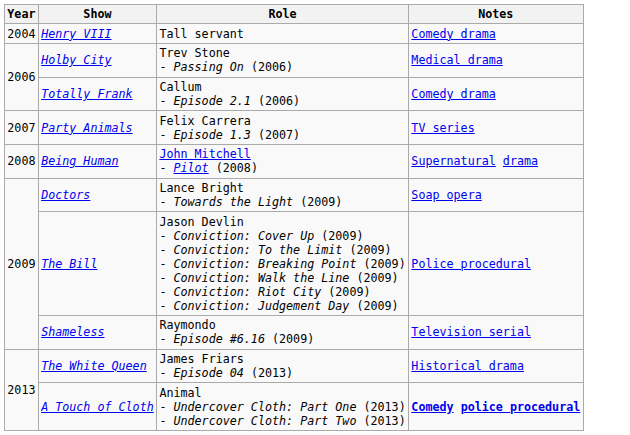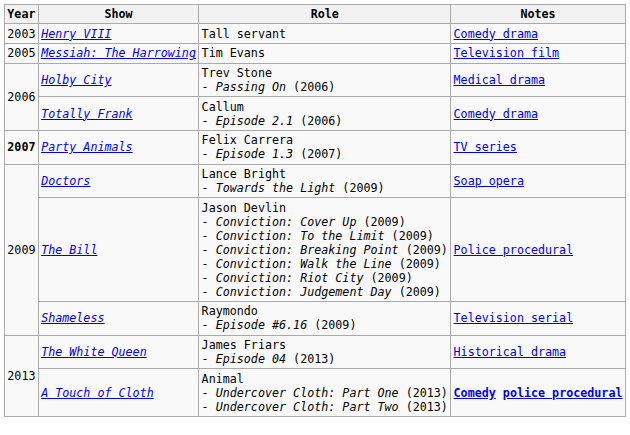Henry VIII | Year: 2004 -> 2003
+ row: 2005 | Messiah: The Harrowing | Tim Evans | Television film
Party Animals | Year: normal -> bold
- row: 2008 | Being Human | John Mitchell - Pilot (2008) | Supernatural drama
